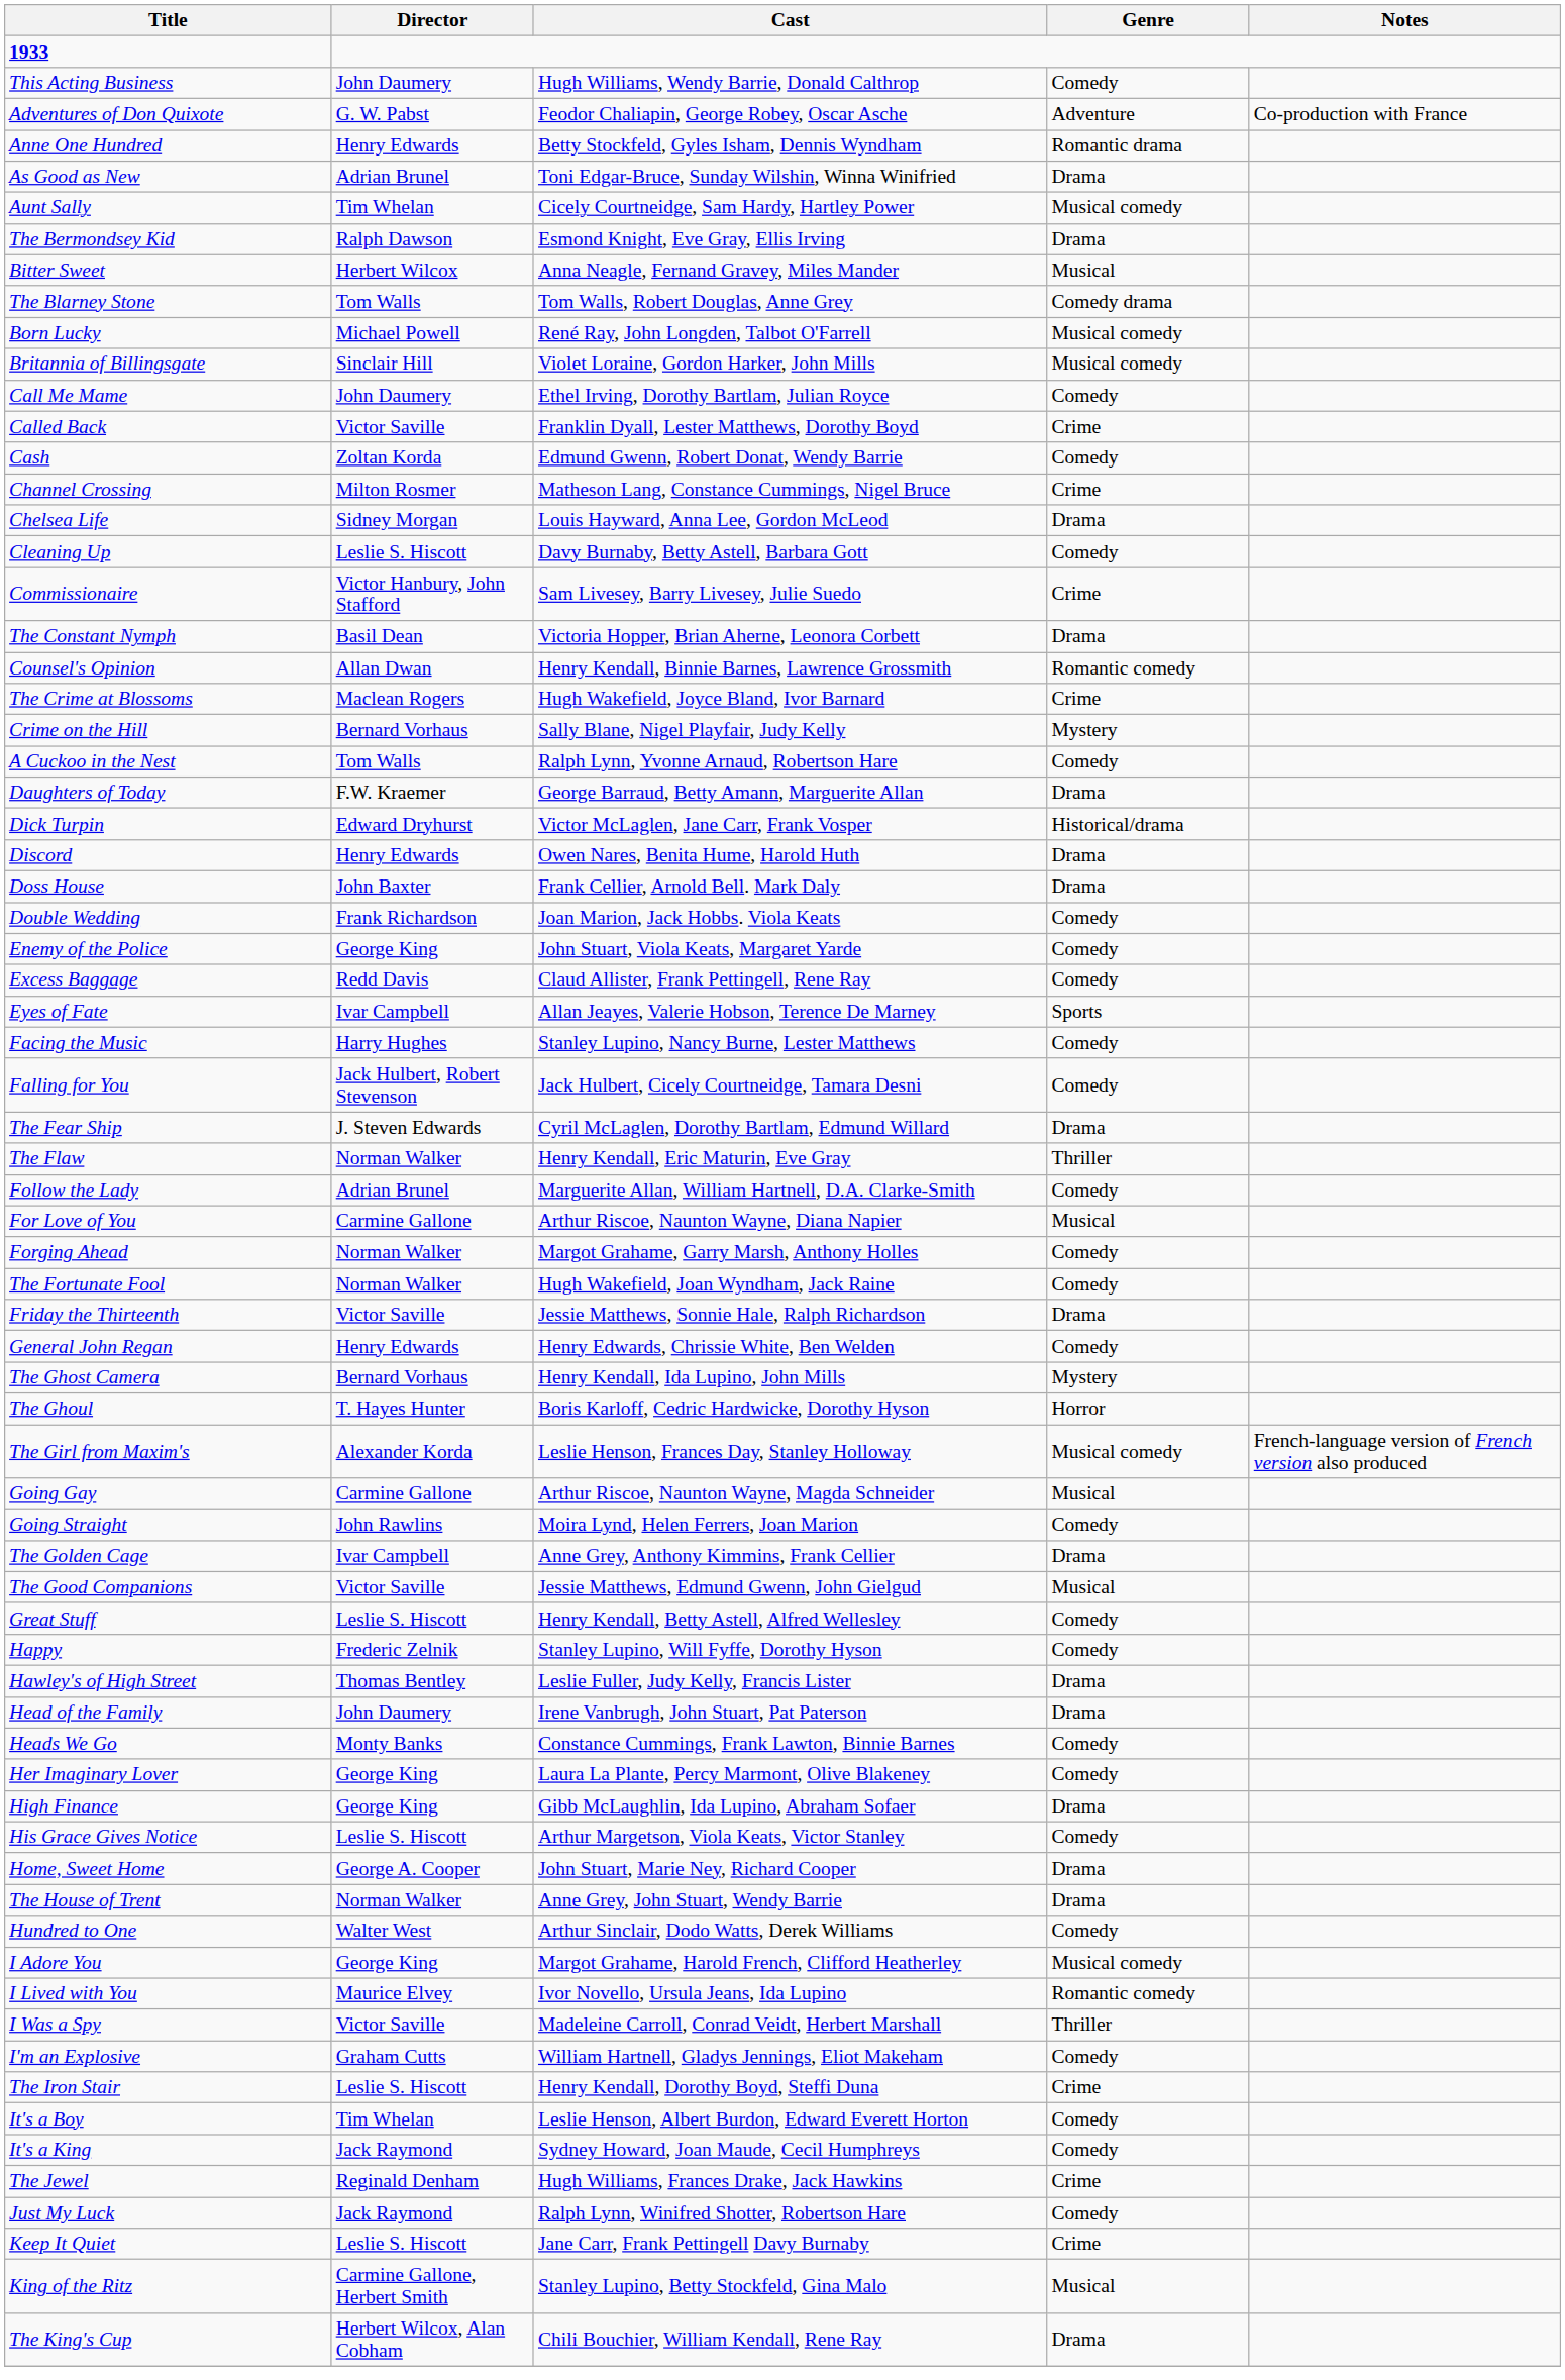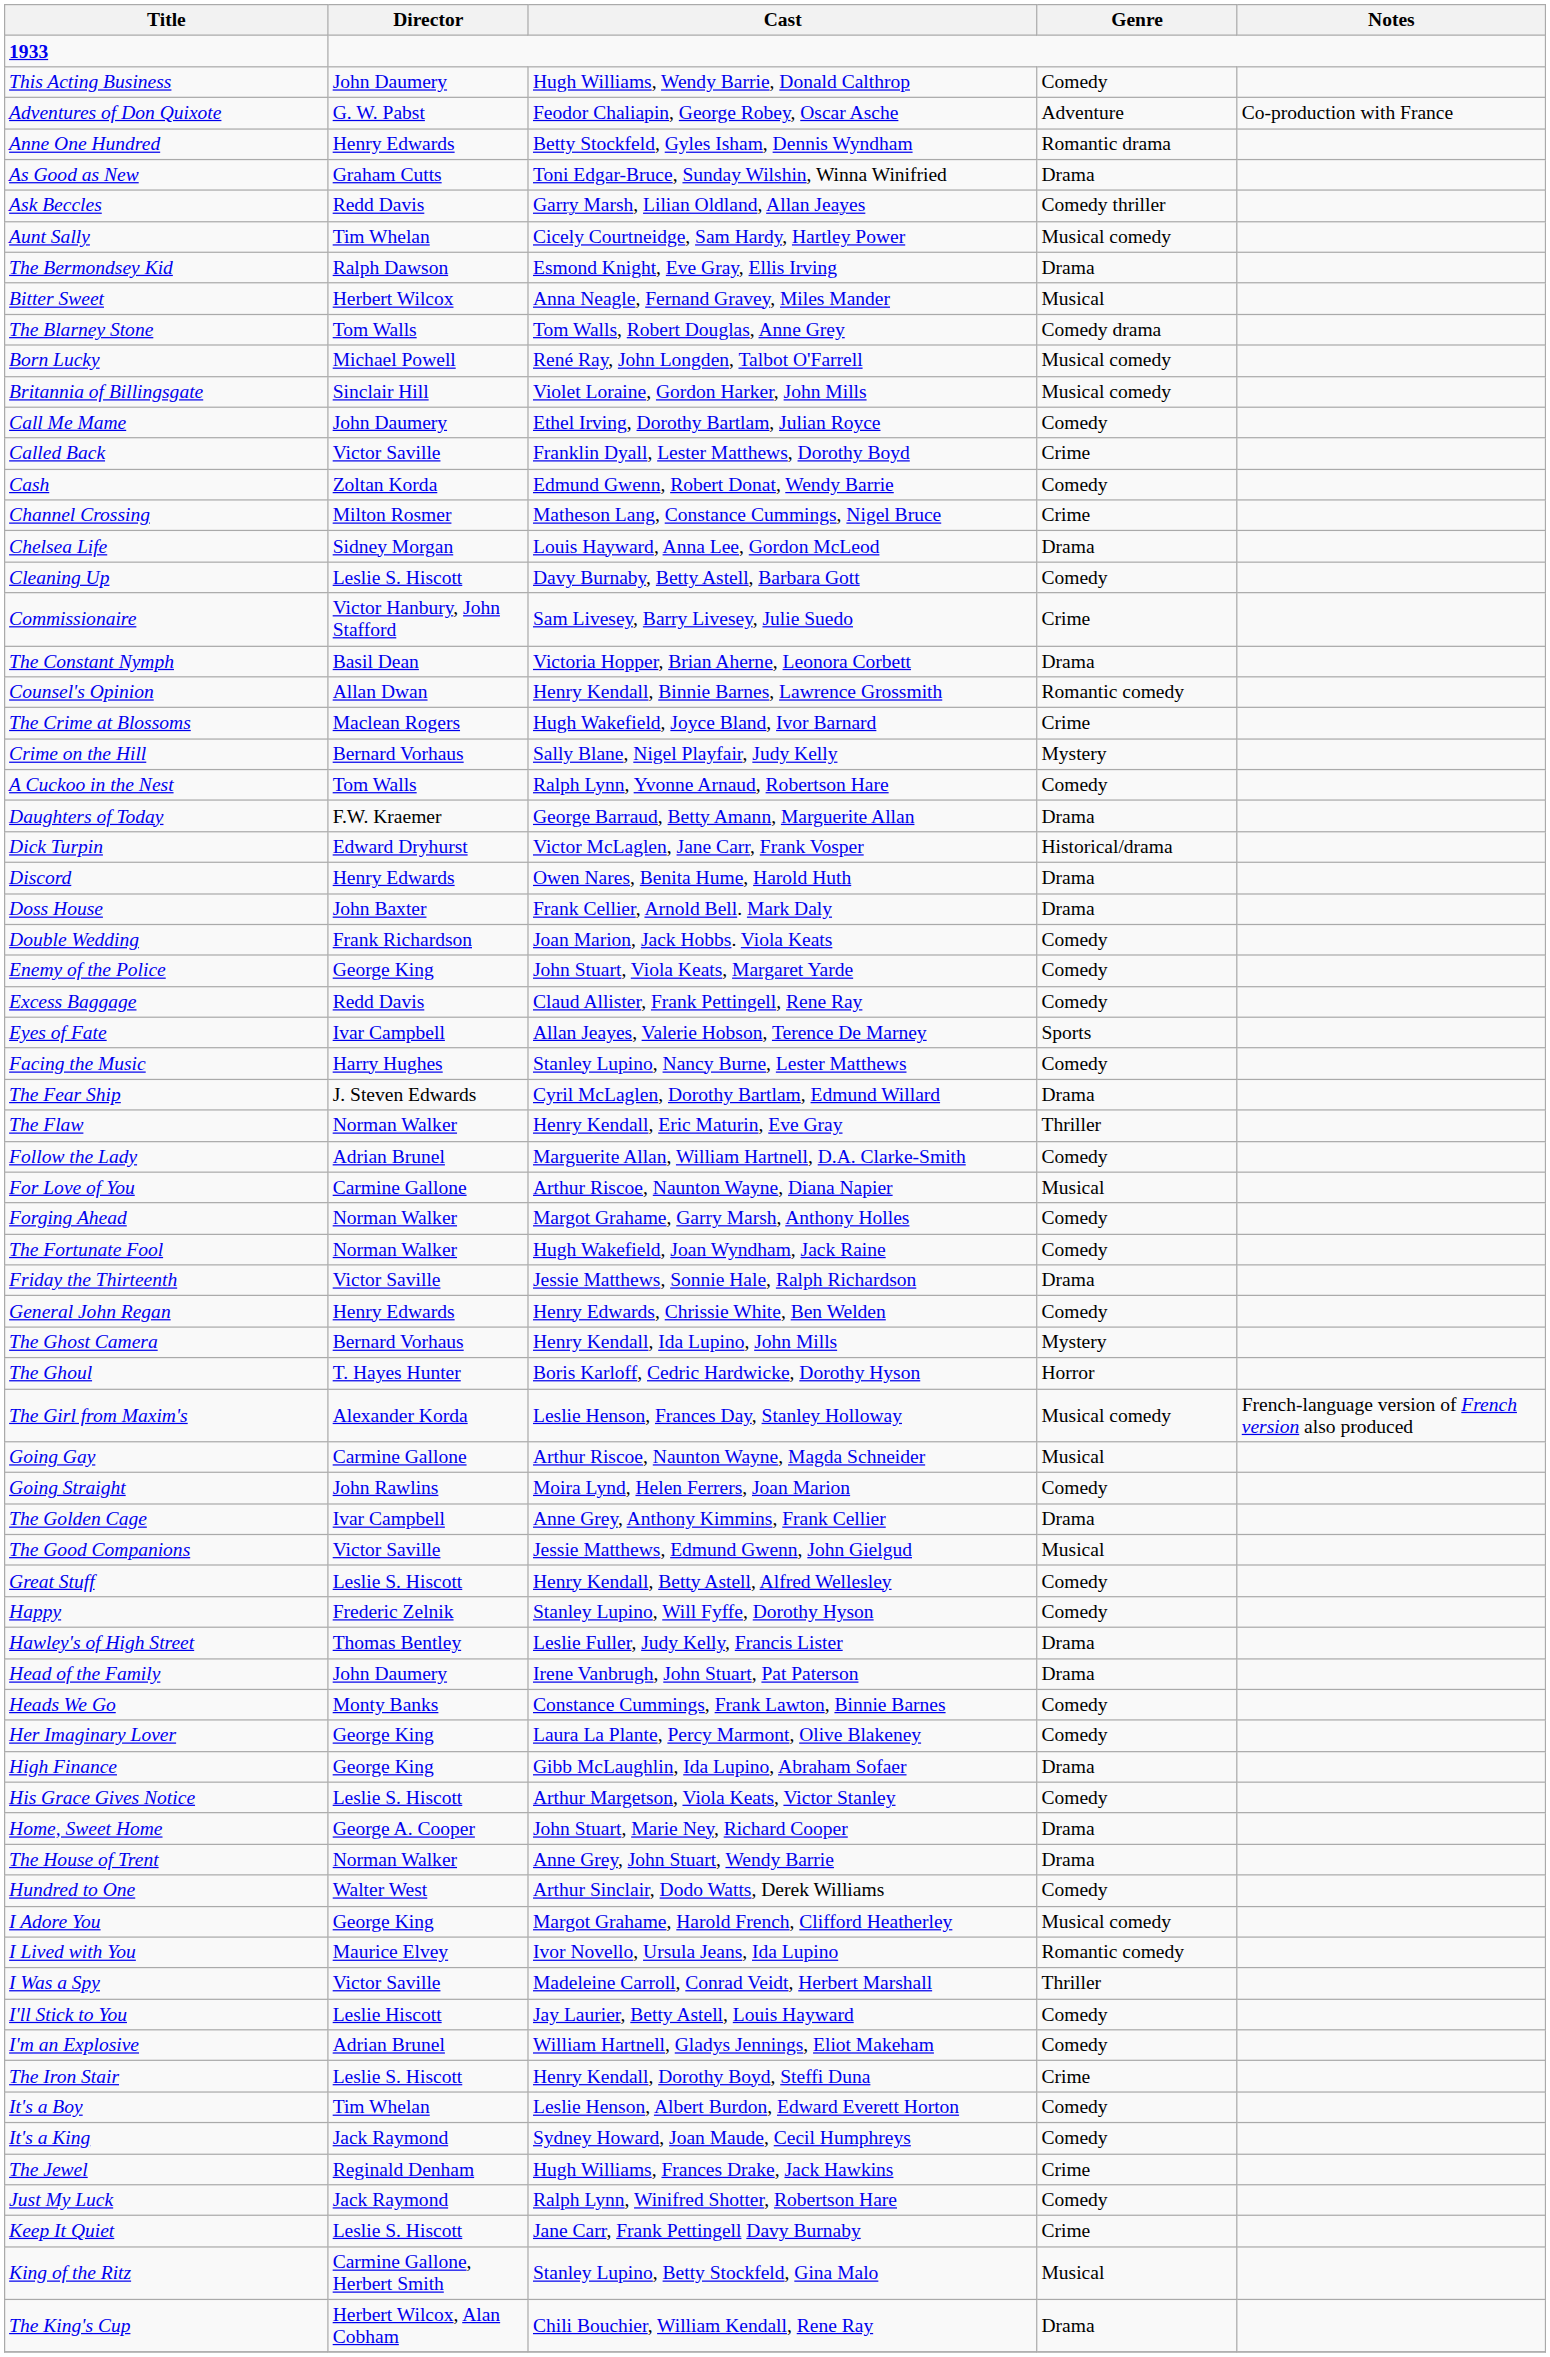As Good as New | Director: Adrian Brunel -> Graham Cutts
+ row: Ask Beccles | Redd Davis | Garry Marsh, Lilian Oldland, Allan Jeayes | Comedy thriller
- row: Falling for You | Jack Hulbert, Robert Stevenson | Jack Hulbert, Cicely Courtneidge, Tamara Desni | Comedy
+ row: I'll Stick to You | Leslie Hiscott | Jay Laurier, Betty Astell, Louis Hayward | Comedy
I'm an Explosive | Director: Graham Cutts -> Adrian Brunel
